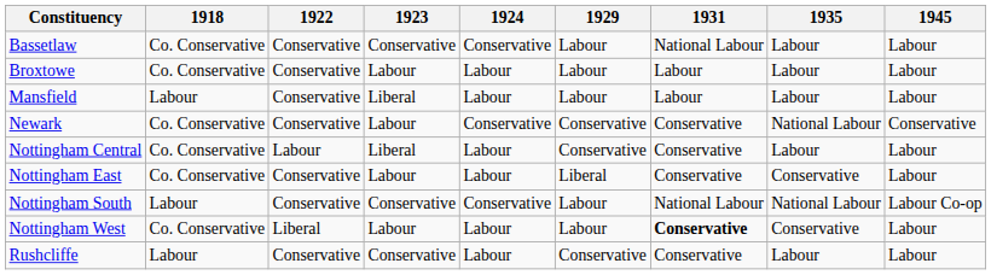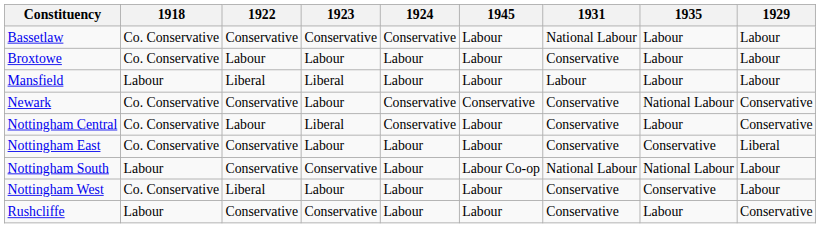columns swapped: 1929 <-> 1945
Broxtowe | 1922: Conservative -> Labour
Broxtowe | 1931: Labour -> Conservative
Mansfield | 1922: Conservative -> Liberal
Nottingham Central | 1924: Labour -> Conservative
Nottingham South | 1924: Conservative -> Labour
Nottingham West | 1931: bold -> normal
